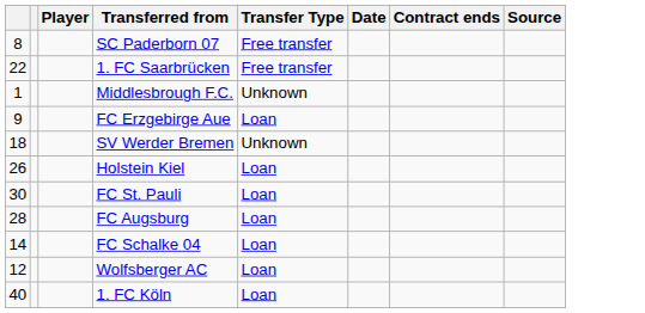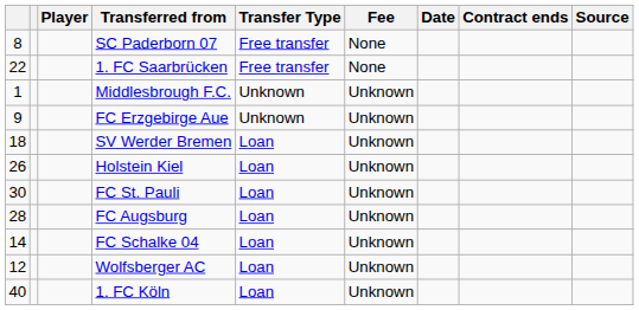+ column: Fee | None | None | Unknown | Unknown | Unknown | Unknown | Unknown | Unknown | Unknown | Unknown | Unknown
FC Erzgebirge Aue | Transfer Type: Loan -> Unknown
SV Werder Bremen | Transfer Type: Unknown -> Loan
